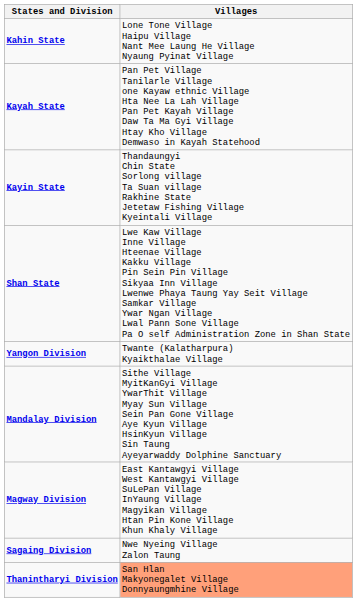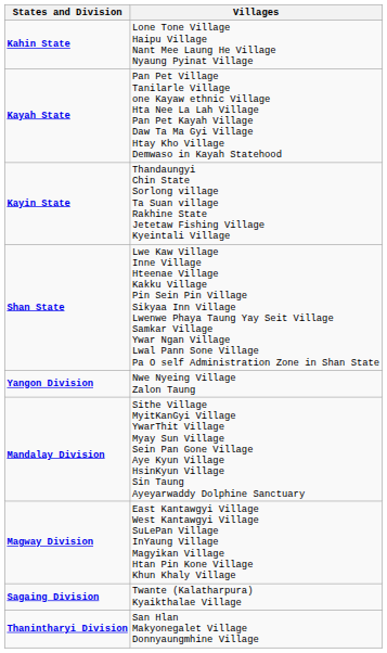Yangon Division | Villages: Twante (Kalatharpura) Kyaikthalae Village -> Nwe Nyeing Village Zalon Taung
Sagaing Division | Villages: Nwe Nyeing Village Zalon Taung -> Twante (Kalatharpura) Kyaikthalae Village
Thanintharyi Division | Villages: lightsalmon background -> no background
